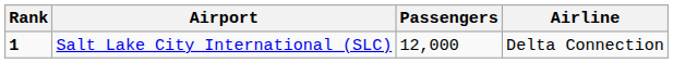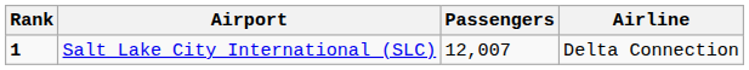Salt Lake City International (SLC) | Passengers: 12,000 -> 12,007
